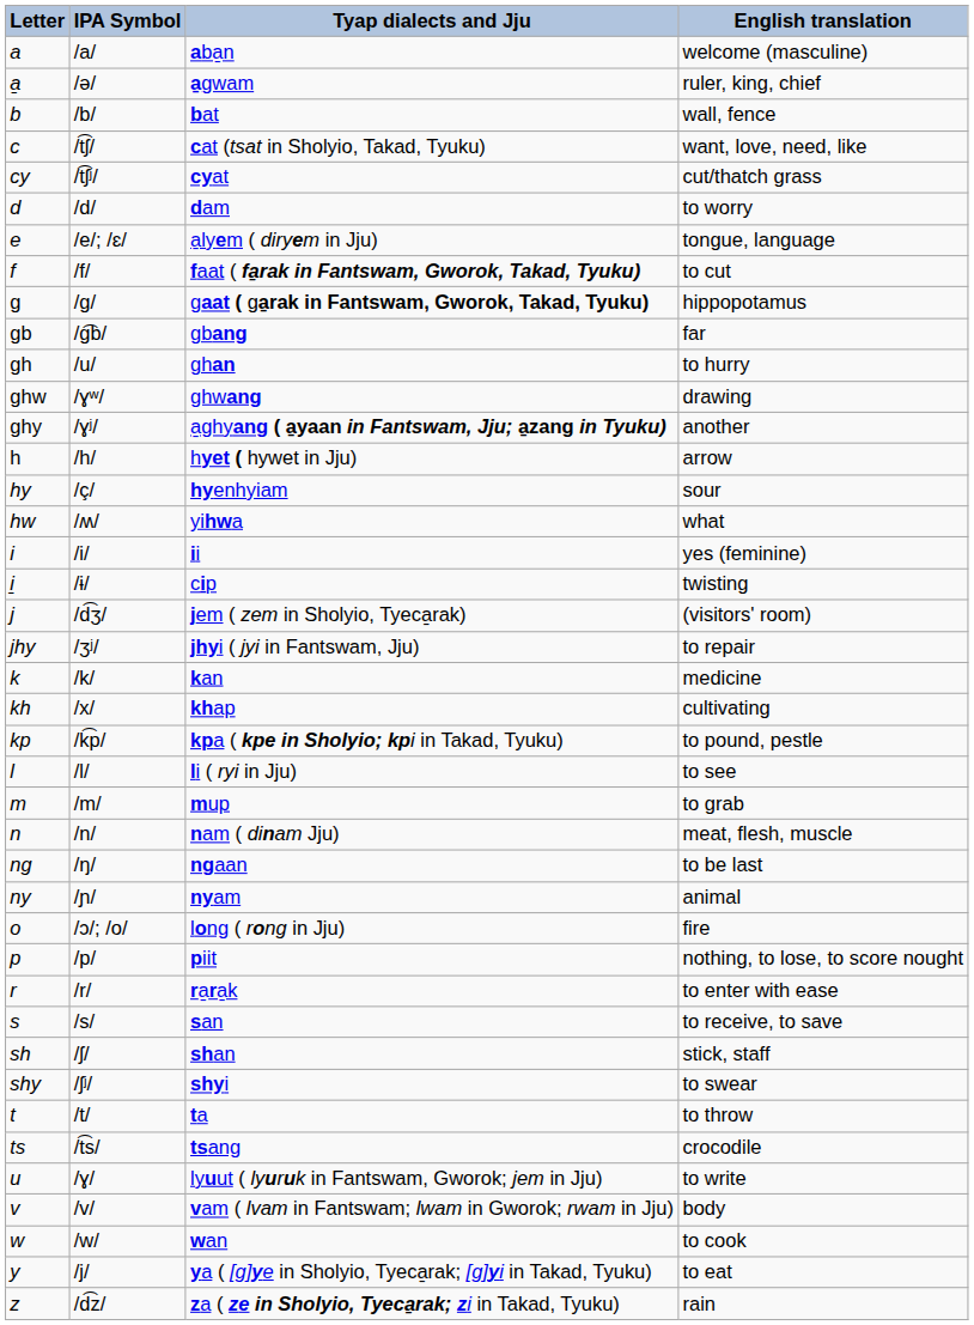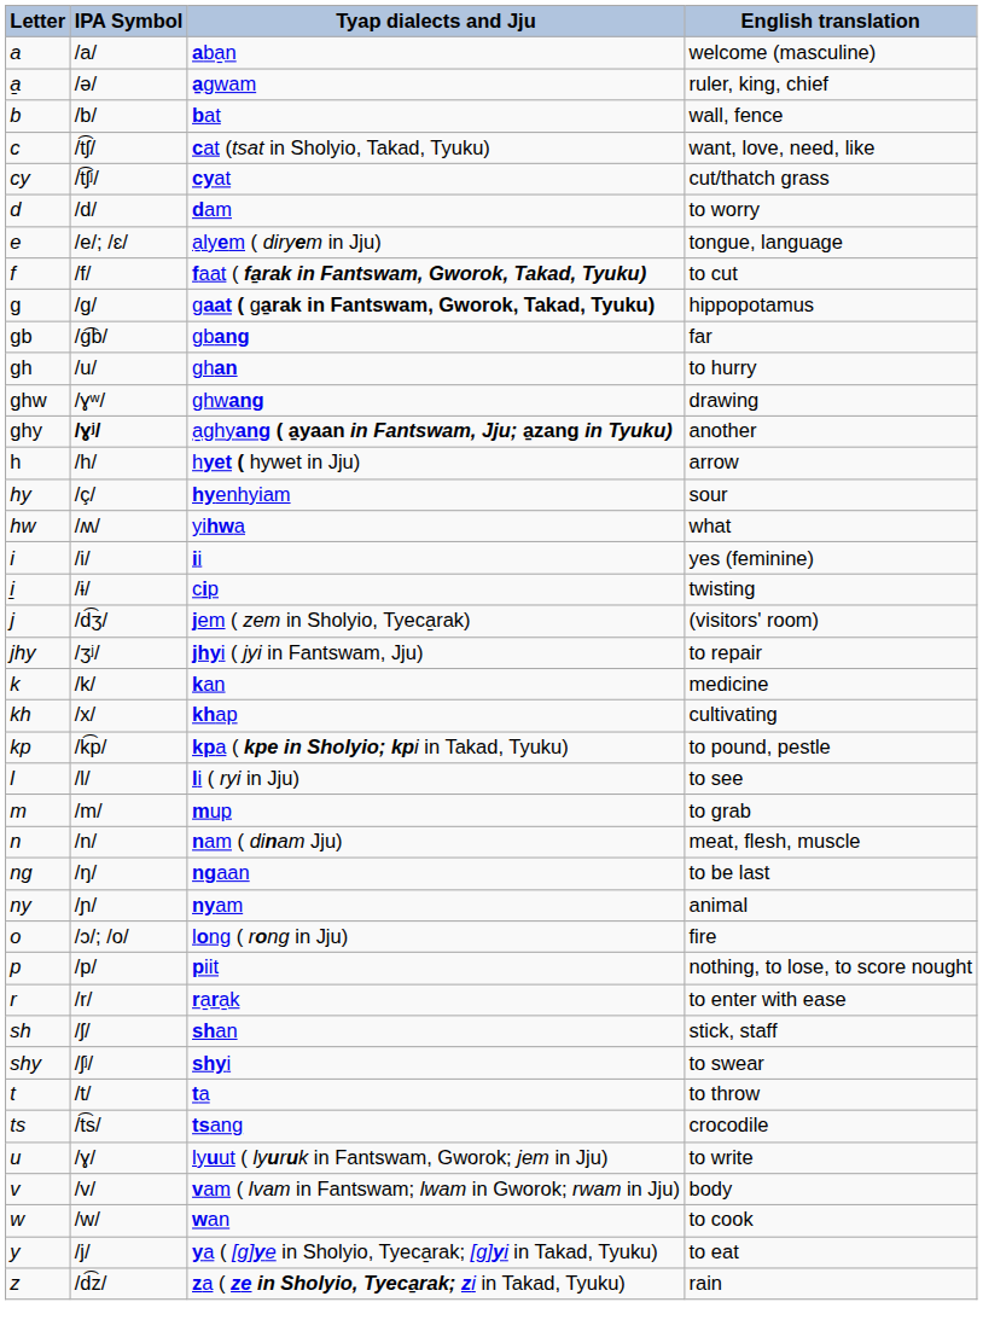a̱ghyang ( a̱yaan in Fantswam, Jju; a̱zang in Tyuku) | IPA Symbol: normal -> bold
- row: s | /s/ | san | to receive, to save
